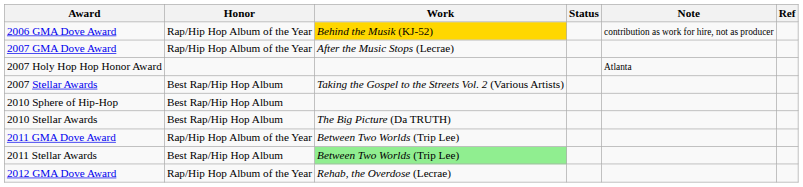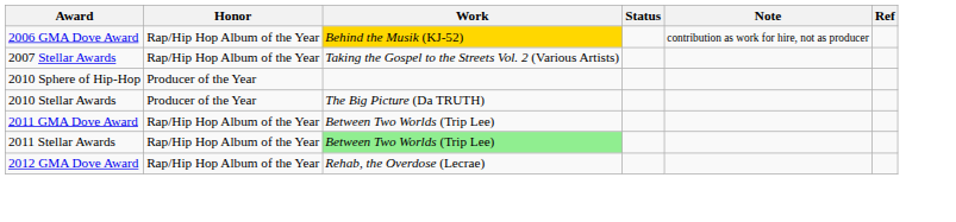- row: 2007 GMA Dove Award | Rap/Hip Hop Album of the Year | After the Music Stops (Lecrae)
- row: 2007 Holy Hop Hop Honor Award | Atlanta
2007 Stellar Awards | Honor: Best Rap/Hip Hop Album -> Rap/Hip Hop Album of the Year
2010 Sphere of Hip-Hop | Honor: Best Rap/Hip Hop Album -> Producer of the Year
2010 Stellar Awards | Honor: Best Rap/Hip Hop Album -> Producer of the Year
2011 Stellar Awards | Honor: Best Rap/Hip Hop Album -> Rap/Hip Hop Album of the Year
